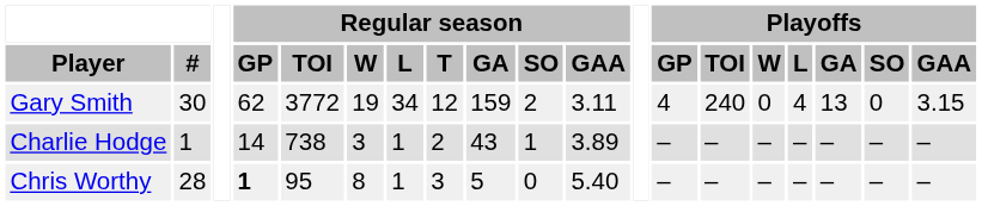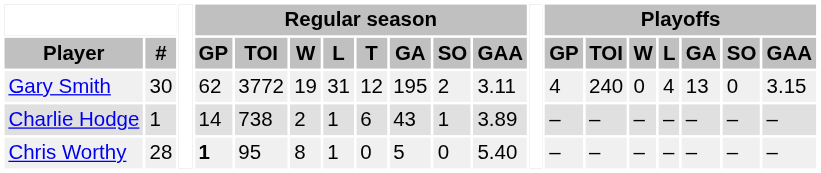Gary Smith | Regular season / L: 34 -> 31
Gary Smith | Regular season / GA: 159 -> 195
Charlie Hodge | Regular season / W: 3 -> 2
Charlie Hodge | Regular season / T: 2 -> 6
Chris Worthy | Regular season / T: 3 -> 0
